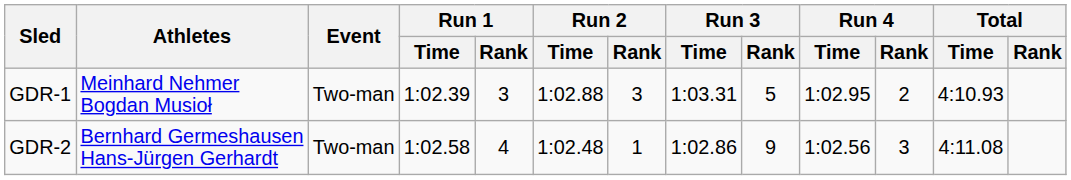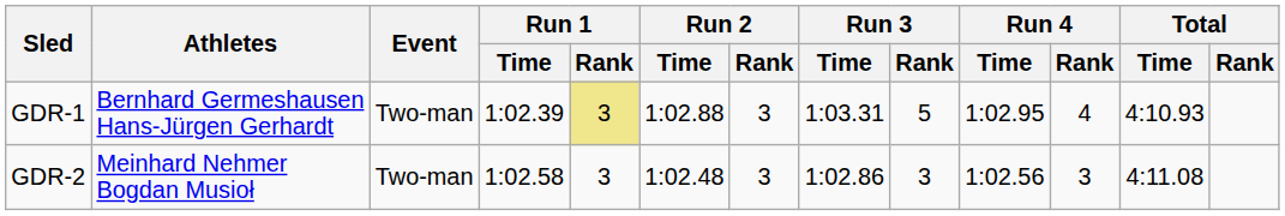GDR-1 | Athletes: Meinhard Nehmer Bogdan Musioł -> Bernhard Germeshausen Hans-Jürgen Gerhardt
GDR-1 | Run 1 / Rank: no background -> khaki background
GDR-1 | Run 4 / Rank: 2 -> 4
GDR-2 | Athletes: Bernhard Germeshausen Hans-Jürgen Gerhardt -> Meinhard Nehmer Bogdan Musioł
GDR-2 | Run 1 / Rank: 4 -> 3
GDR-2 | Run 2 / Rank: 1 -> 3
GDR-2 | Run 3 / Rank: 9 -> 3
